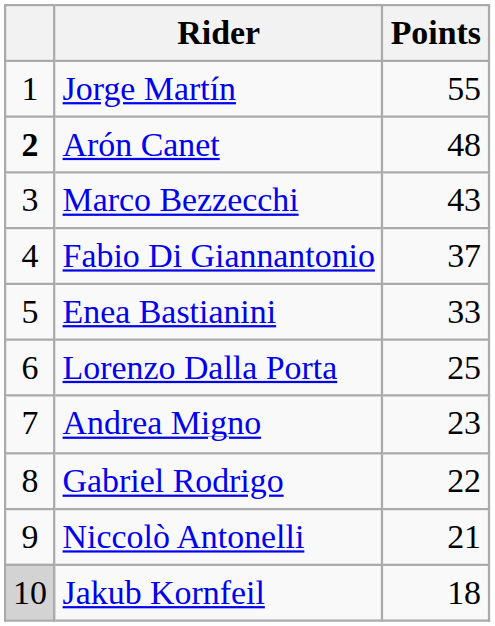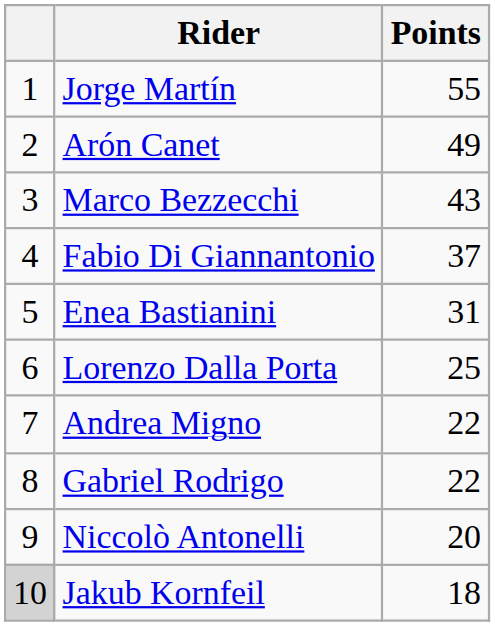Arón Canet | column 1: bold -> normal
Arón Canet | Points: 48 -> 49
Enea Bastianini | Points: 33 -> 31
Andrea Migno | Points: 23 -> 22
Niccolò Antonelli | Points: 21 -> 20
